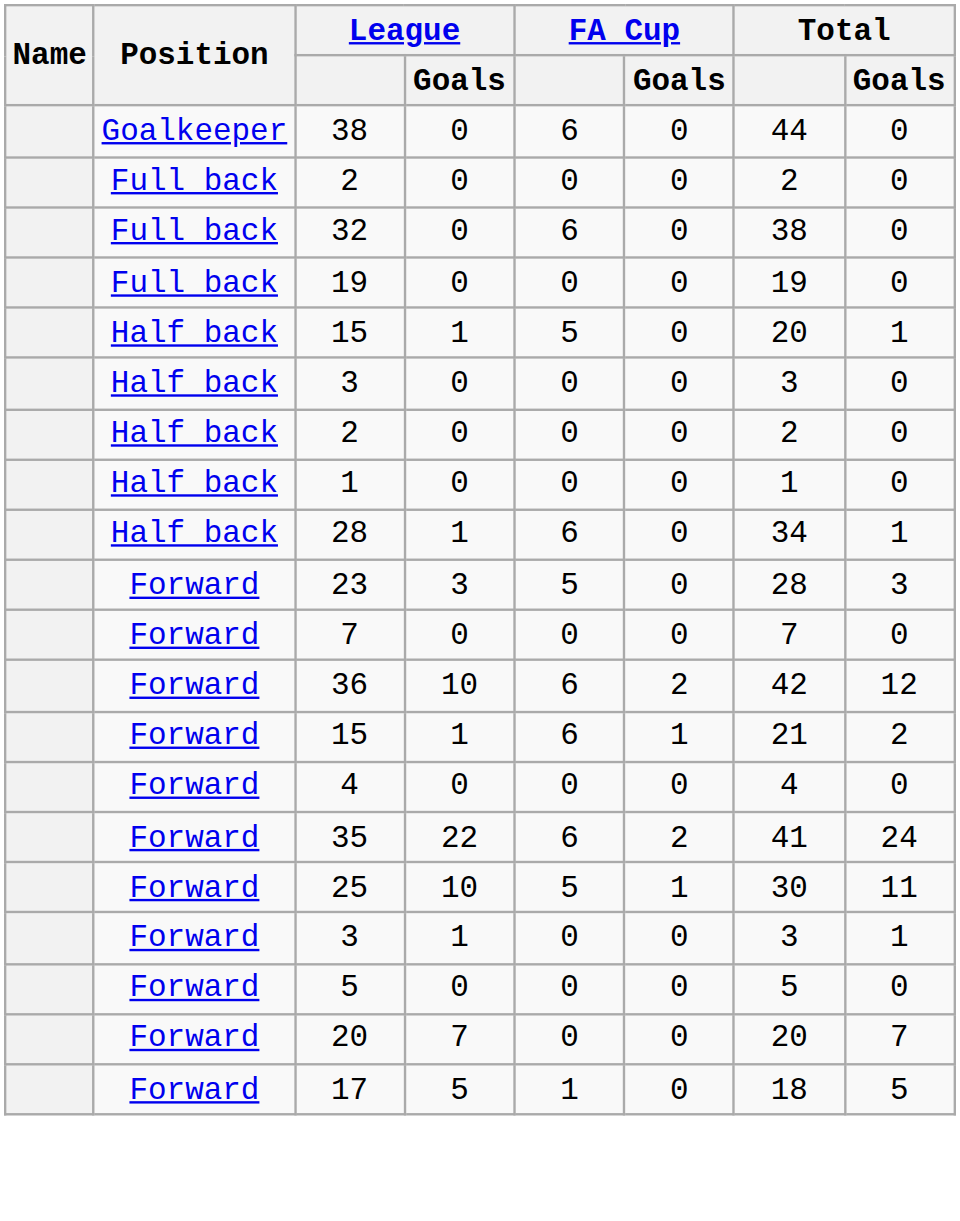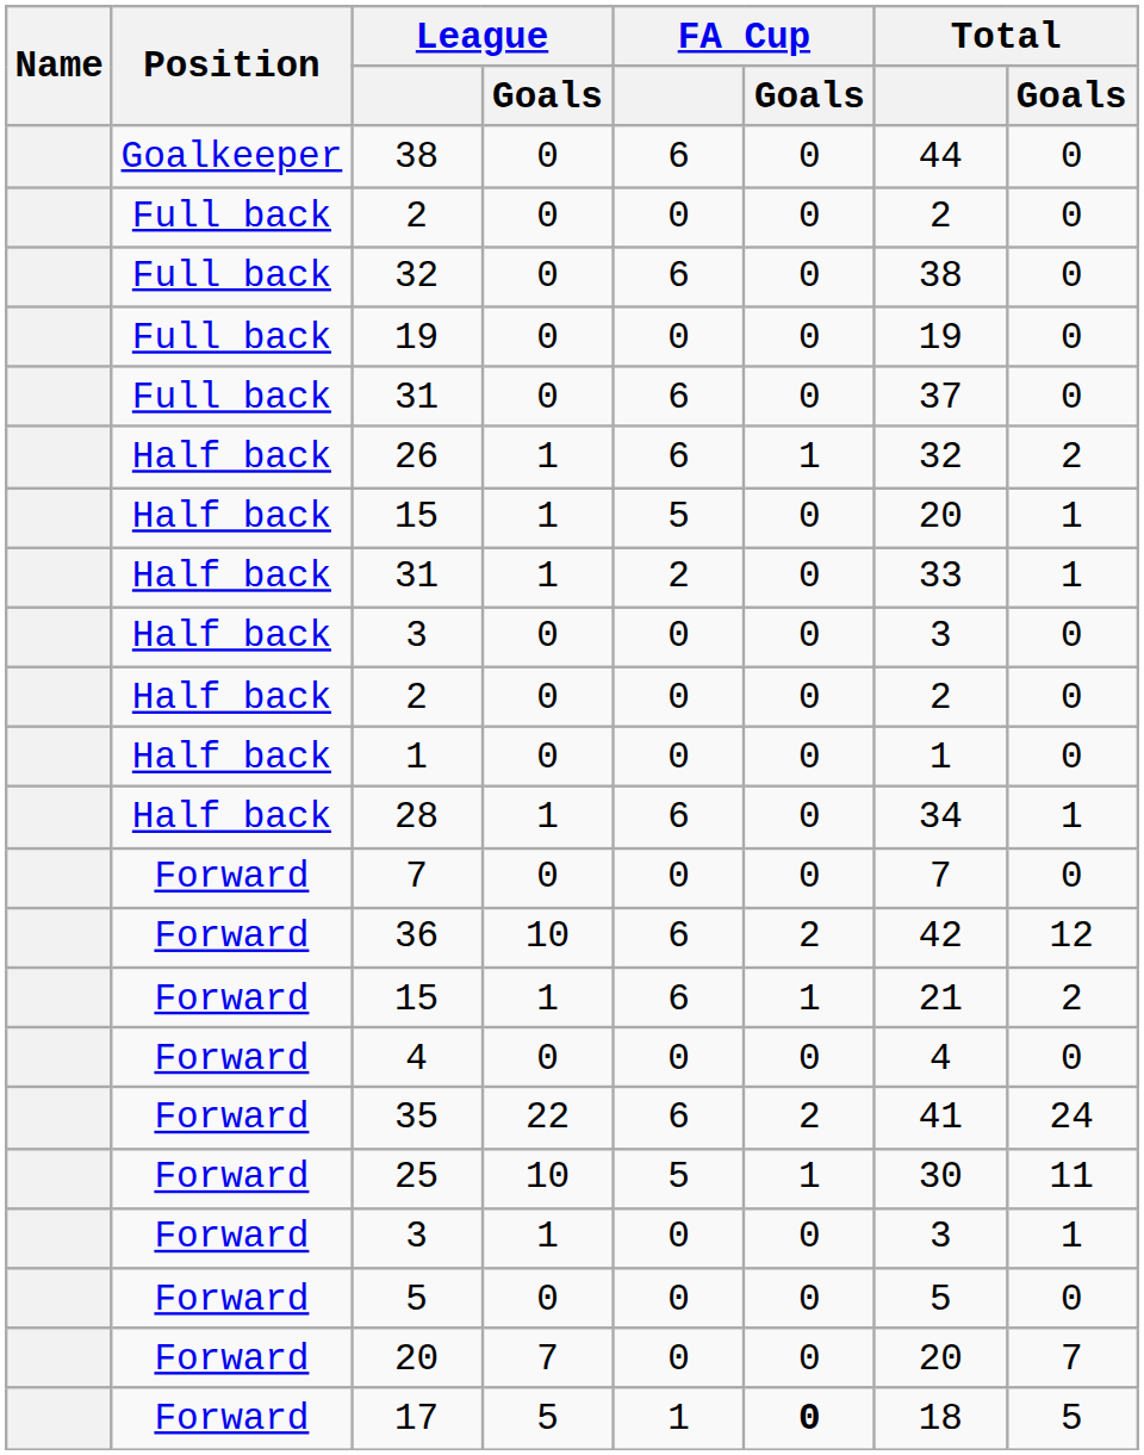+ row: Full back | 31 | 0 | 6 | 0 | 37 | 0
+ row: Half back | 26 | 1 | 6 | 1 | 32 | 2
+ row: Half back | 31 | 1 | 2 | 0 | 33 | 1
- row: Forward | 23 | 3 | 5 | 0 | 28 | 3
17 | FA Cup / Goals: normal -> bold
